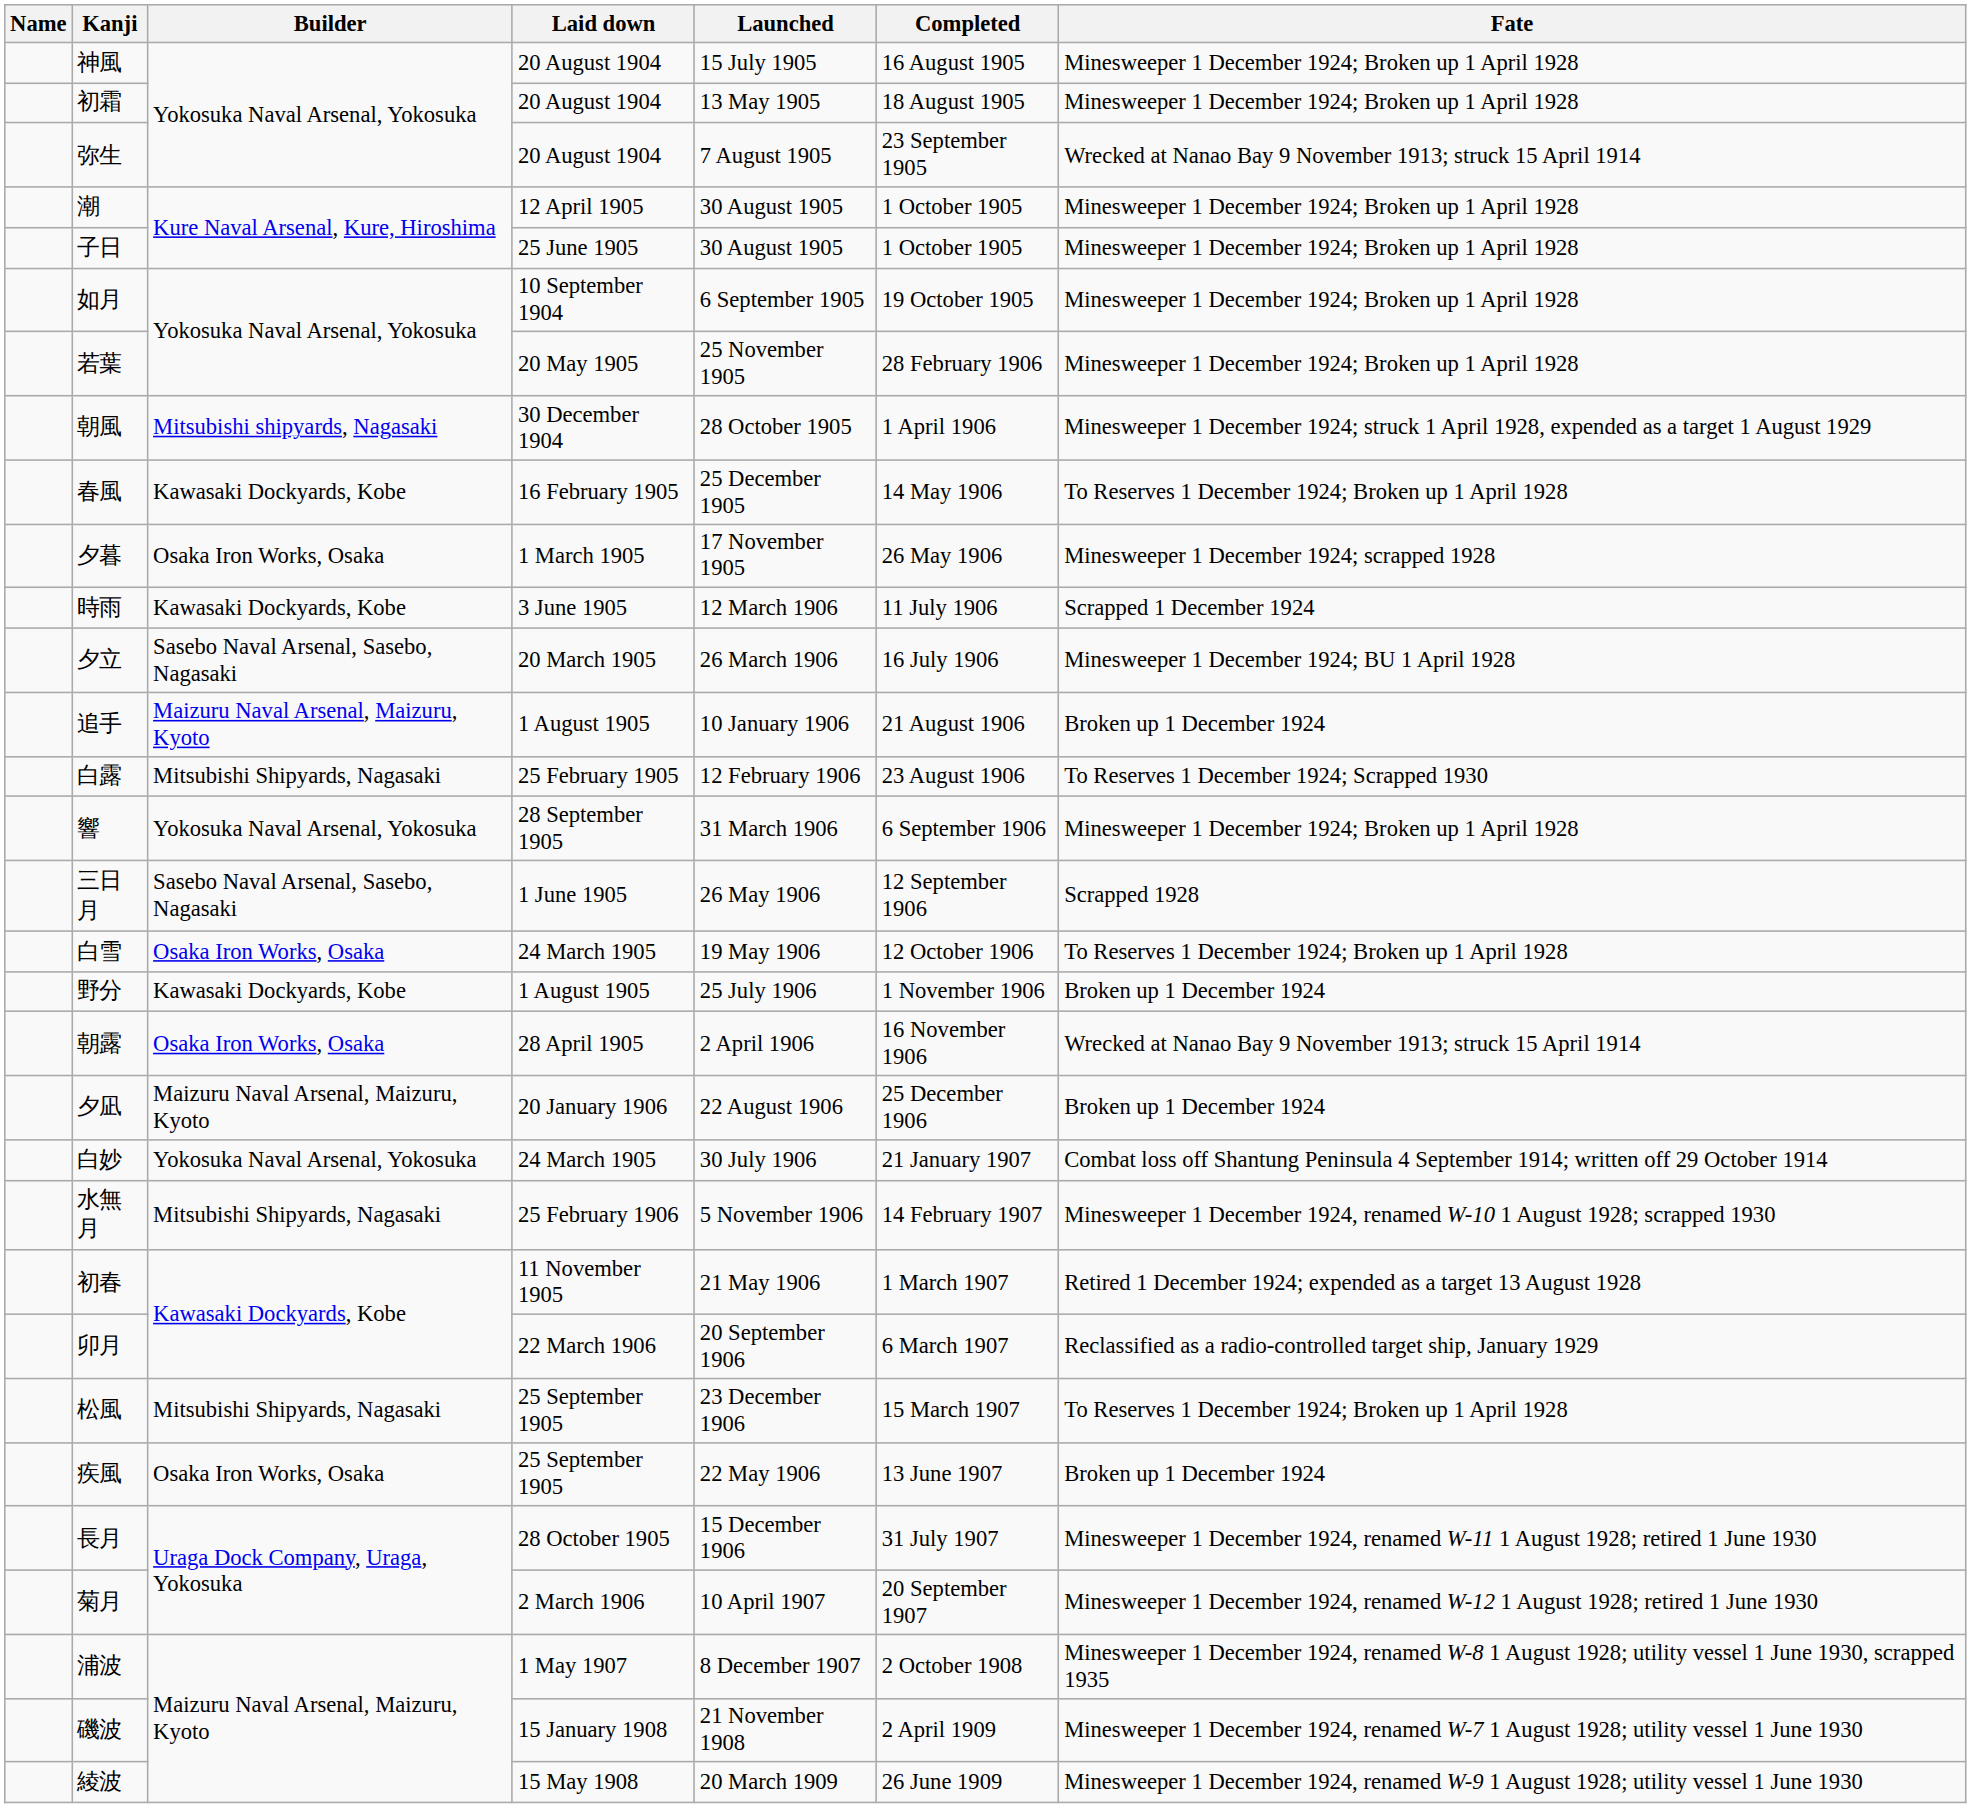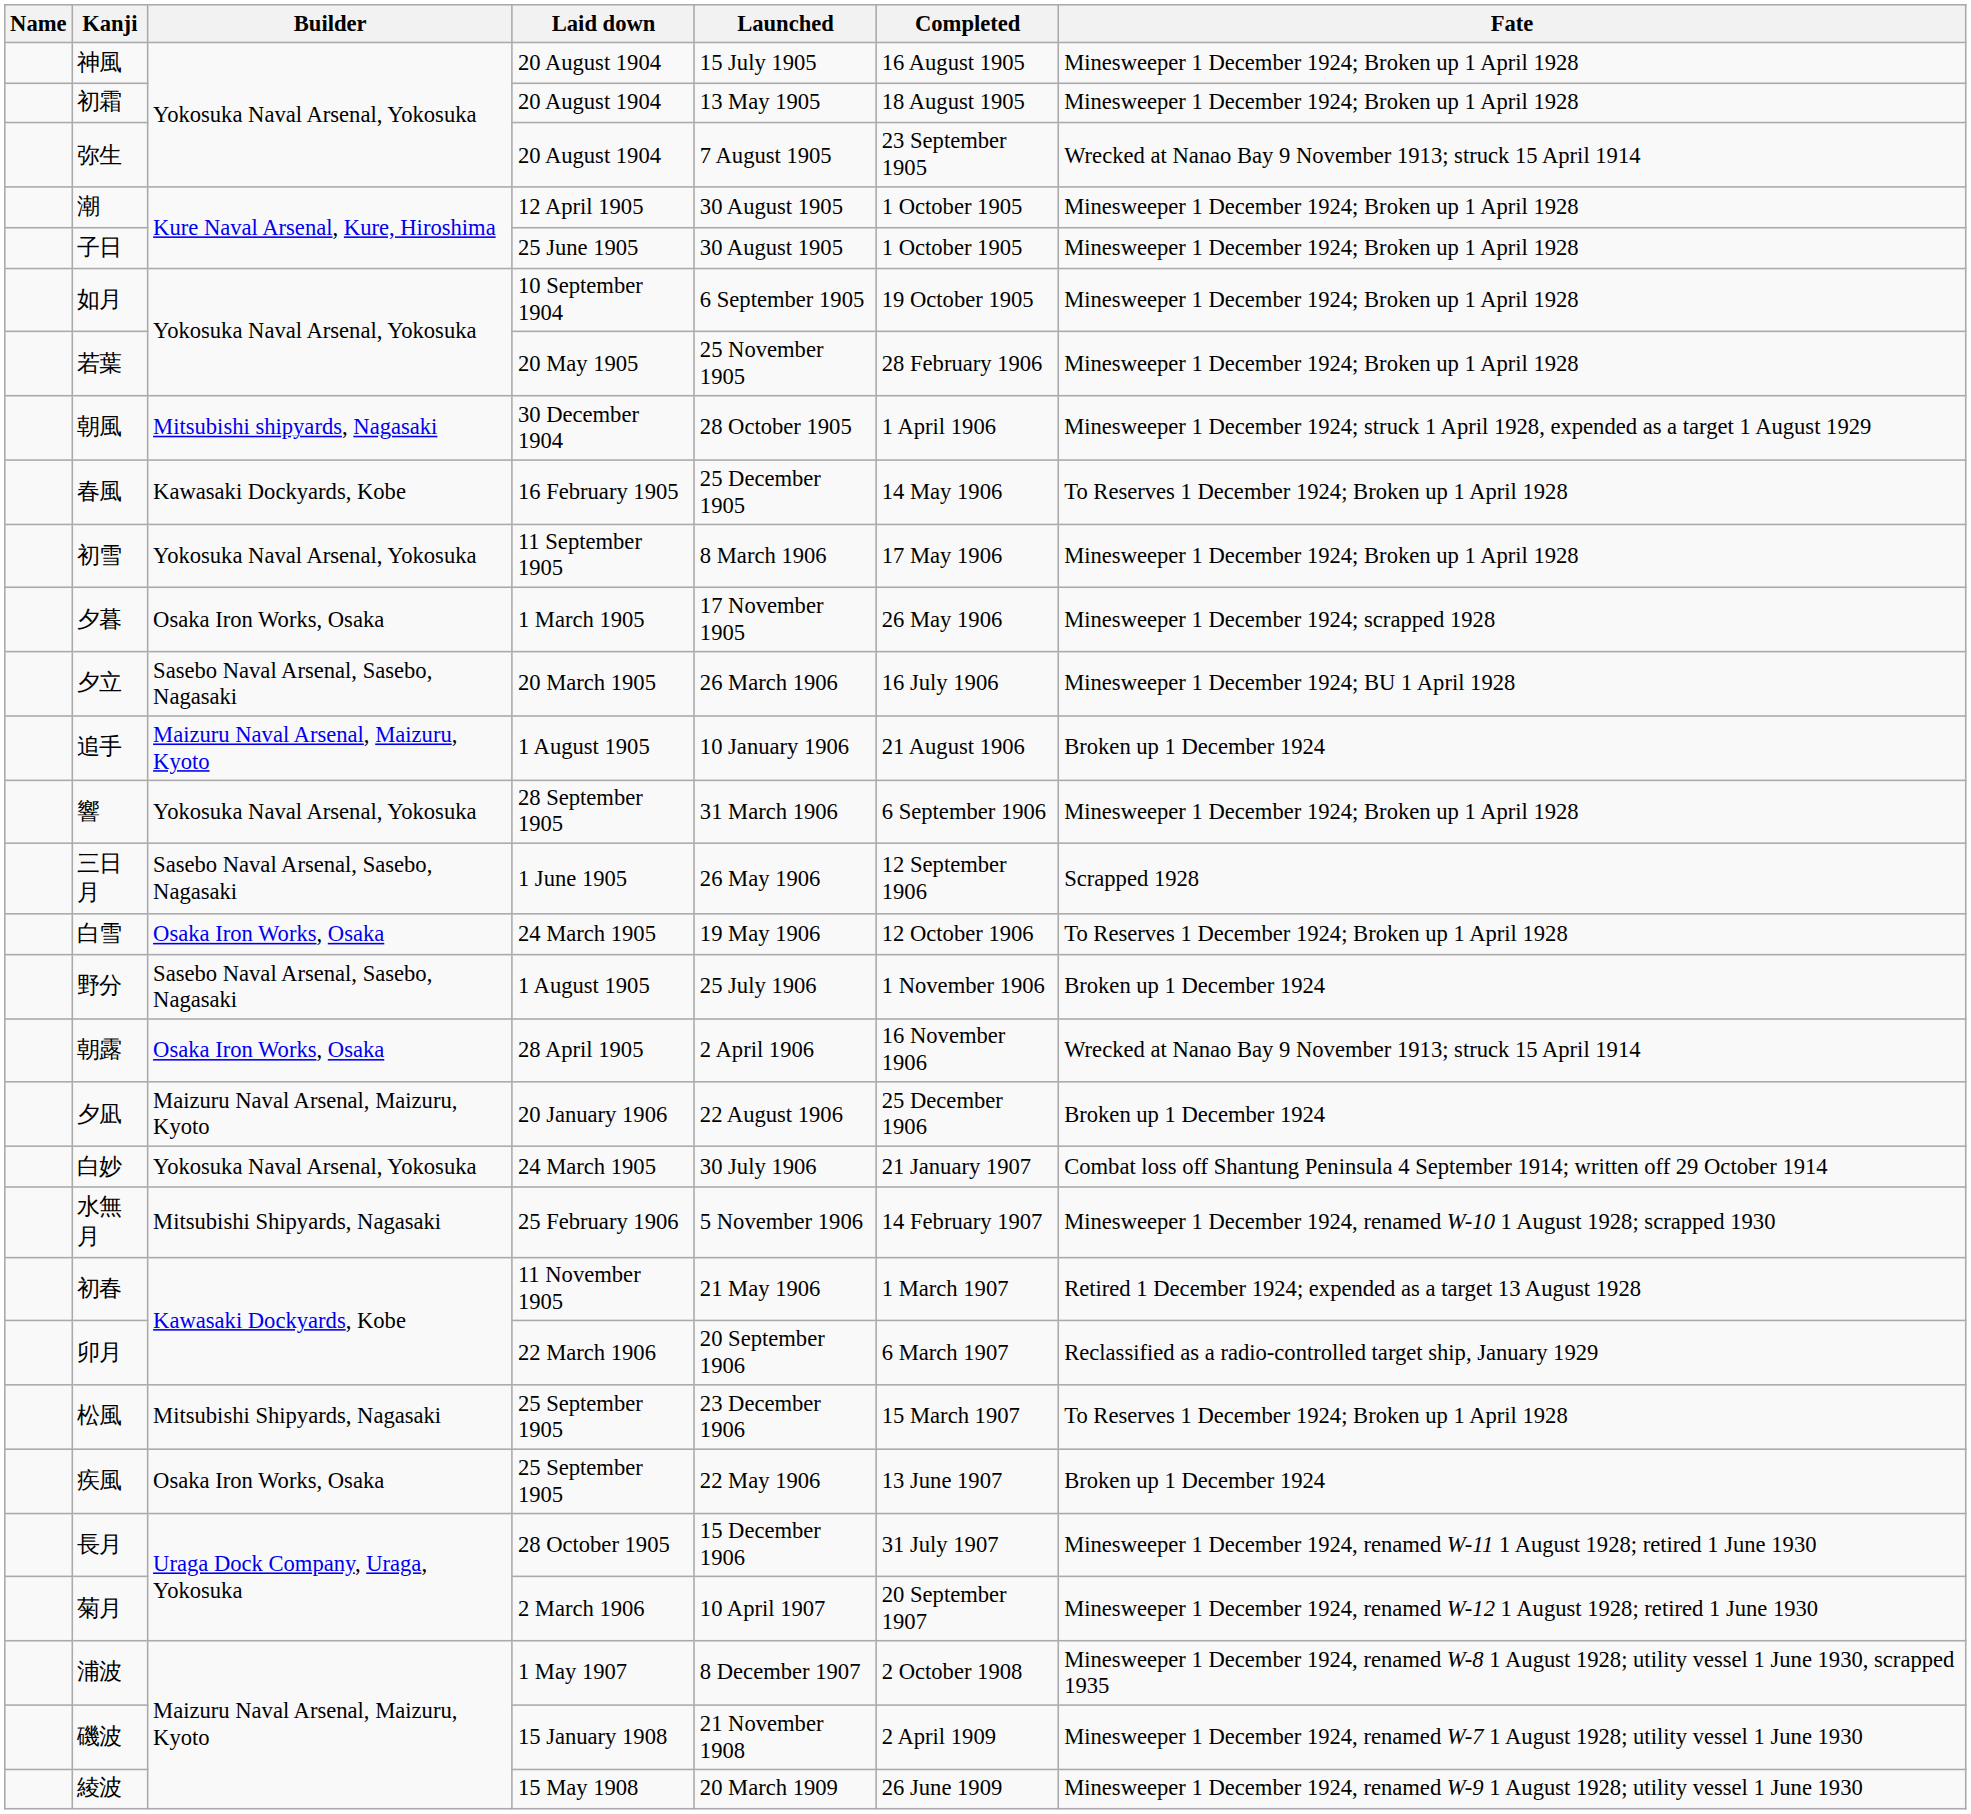+ row: 初雪 | Yokosuka Naval Arsenal, Yokosuka | 11 September 1905 | 8 March 1906 | 17 May 1906 | Minesweeper 1 December 1924; Broken up 1 April 1928
- row: 時雨 | Kawasaki Dockyards, Kobe | 3 June 1905 | 12 March 1906 | 11 July 1906 | Scrapped 1 December 1924
- row: 白露 | Mitsubishi Shipyards, Nagasaki | 25 February 1905 | 12 February 1906 | 23 August 1906 | To Reserves 1 December 1924; Scrapped 1930
野分 | Builder: Kawasaki Dockyards, Kobe -> Sasebo Naval Arsenal, Sasebo, Nagasaki
